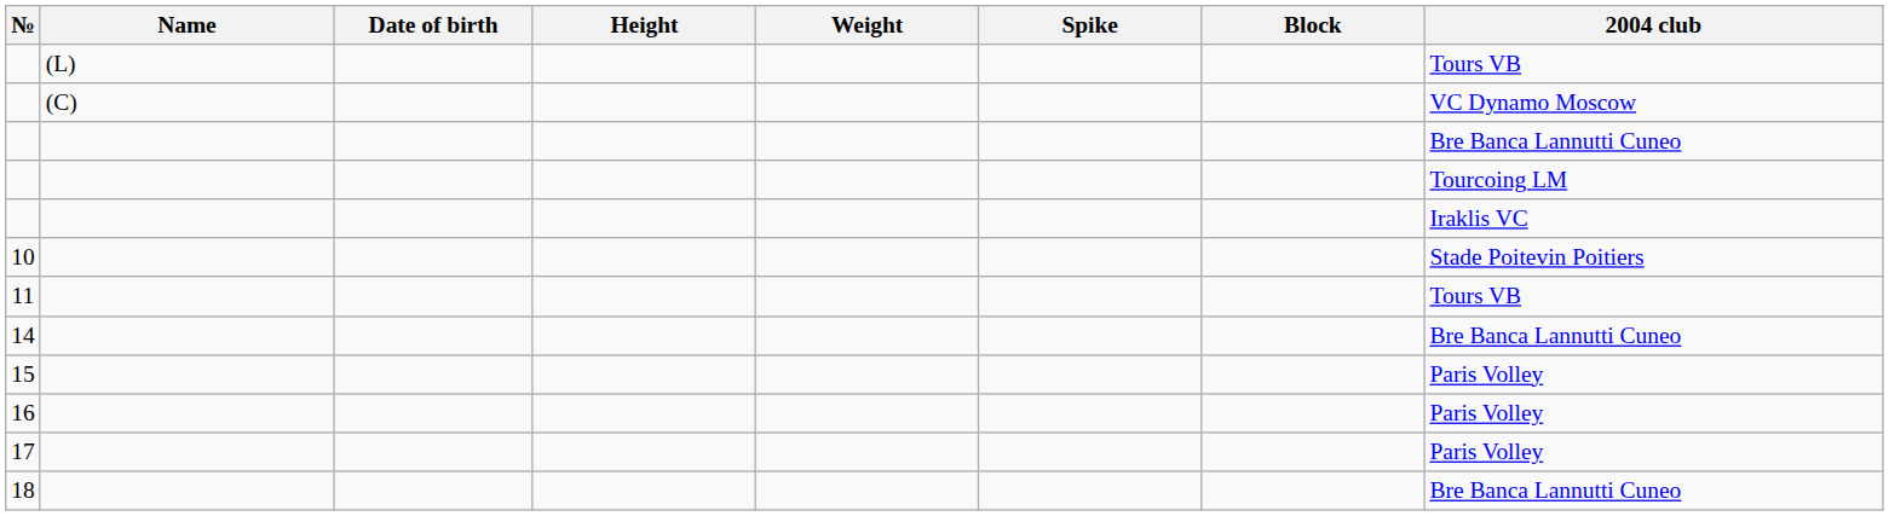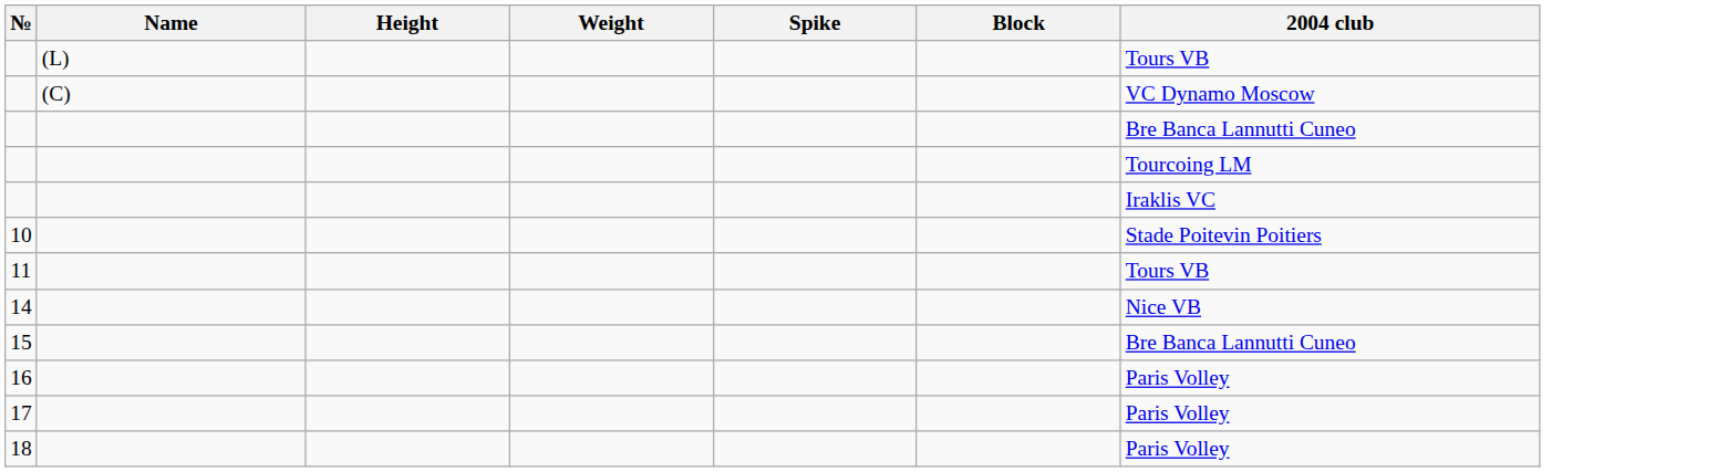- column: Date of birth
14 | 2004 club: Bre Banca Lannutti Cuneo -> Nice VB
15 | 2004 club: Paris Volley -> Bre Banca Lannutti Cuneo
18 | 2004 club: Bre Banca Lannutti Cuneo -> Paris Volley
